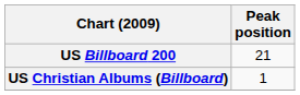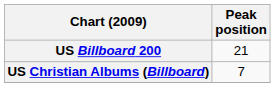US Christian Albums (Billboard) | Peak position: 1 -> 7
